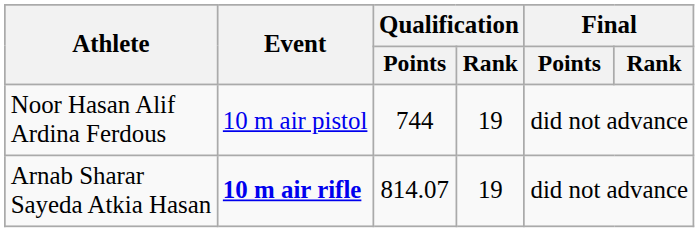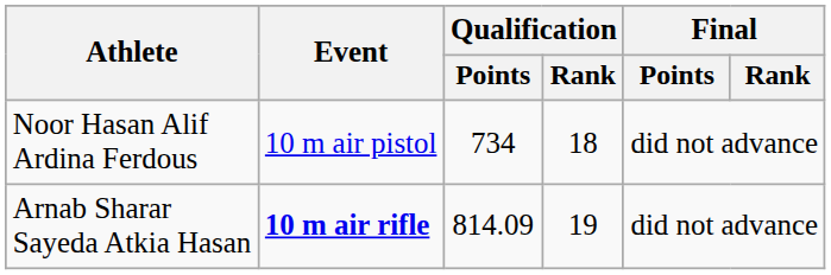Noor Hasan Alif Ardina Ferdous | Qualification / Points: 744 -> 734
Noor Hasan Alif Ardina Ferdous | Qualification / Rank: 19 -> 18
Arnab Sharar Sayeda Atkia Hasan | Qualification / Points: 814.07 -> 814.09
